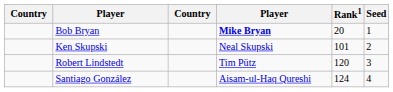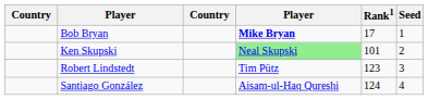Bob Bryan | Rank1: 20 -> 17
Ken Skupski | column 4: no background -> lightgreen background
Robert Lindstedt | Rank1: 120 -> 123
